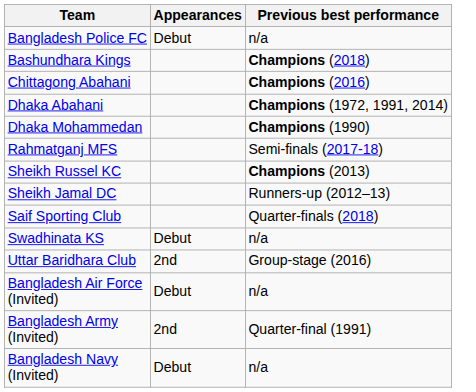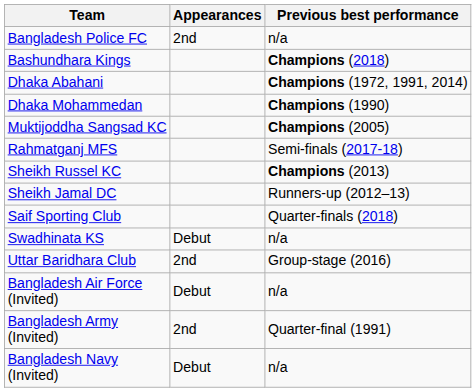Bangladesh Police FC | Appearances: Debut -> 2nd
- row: Chittagong Abahani | Champions (2016)
+ row: Muktijoddha Sangsad KC | Champions (2005)
